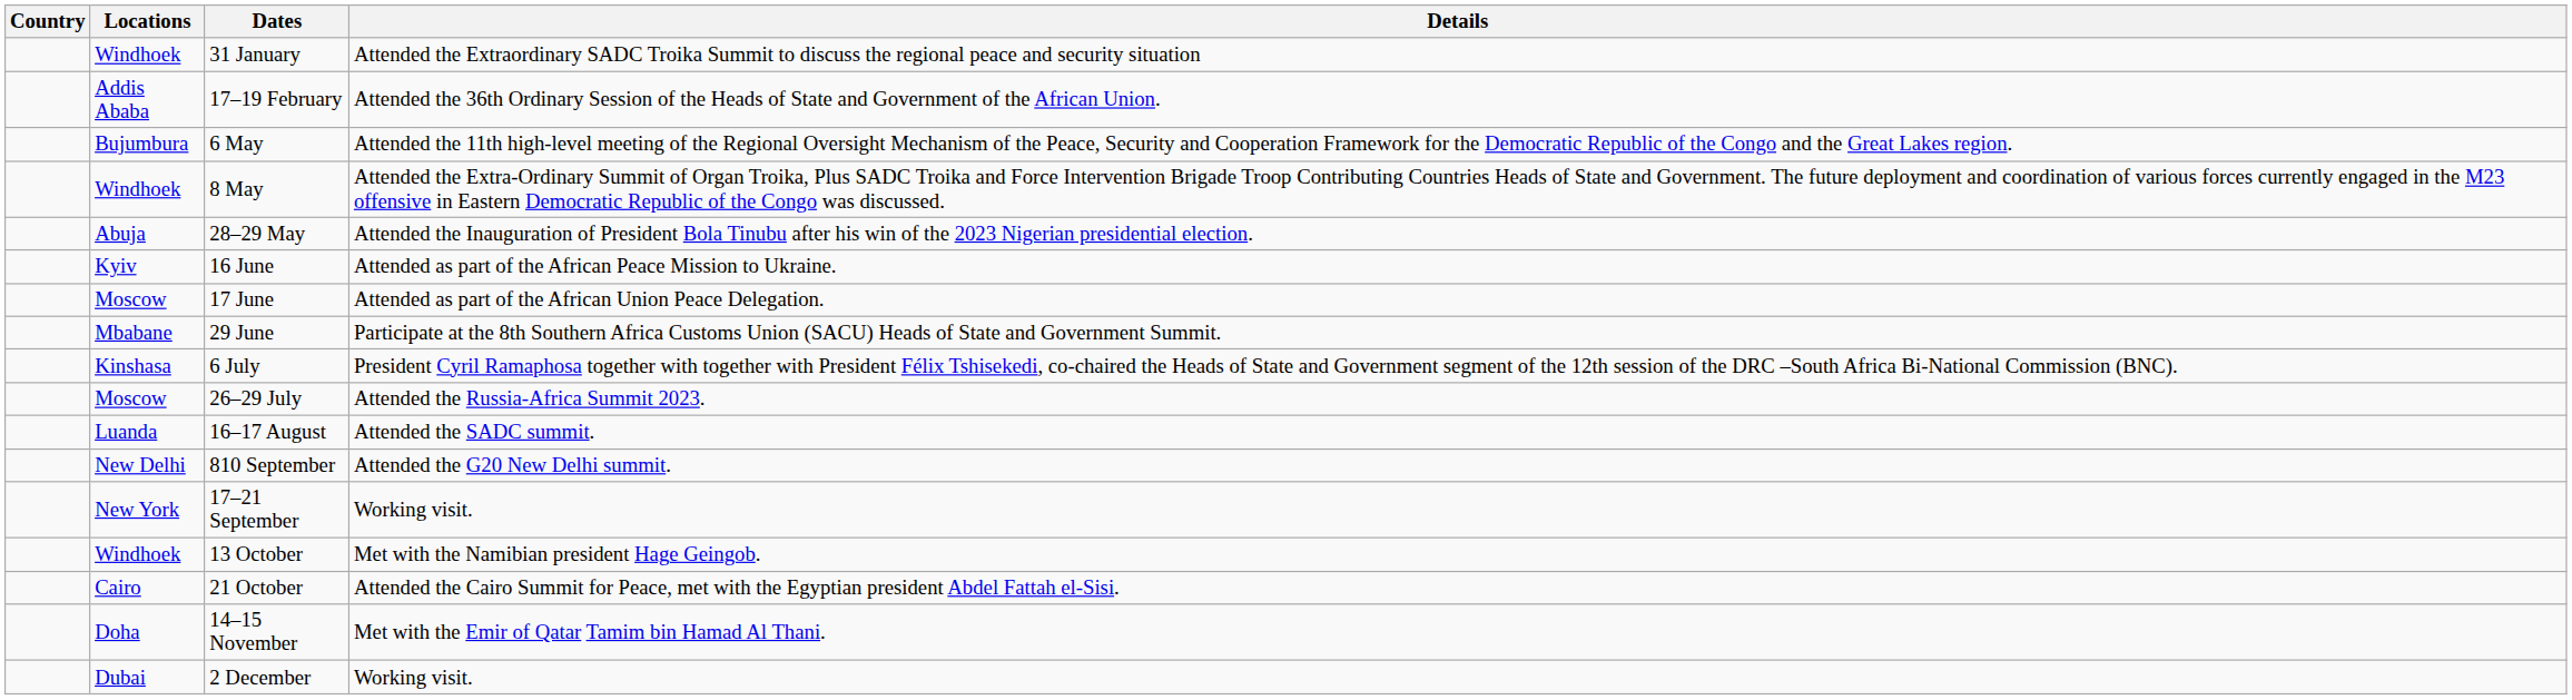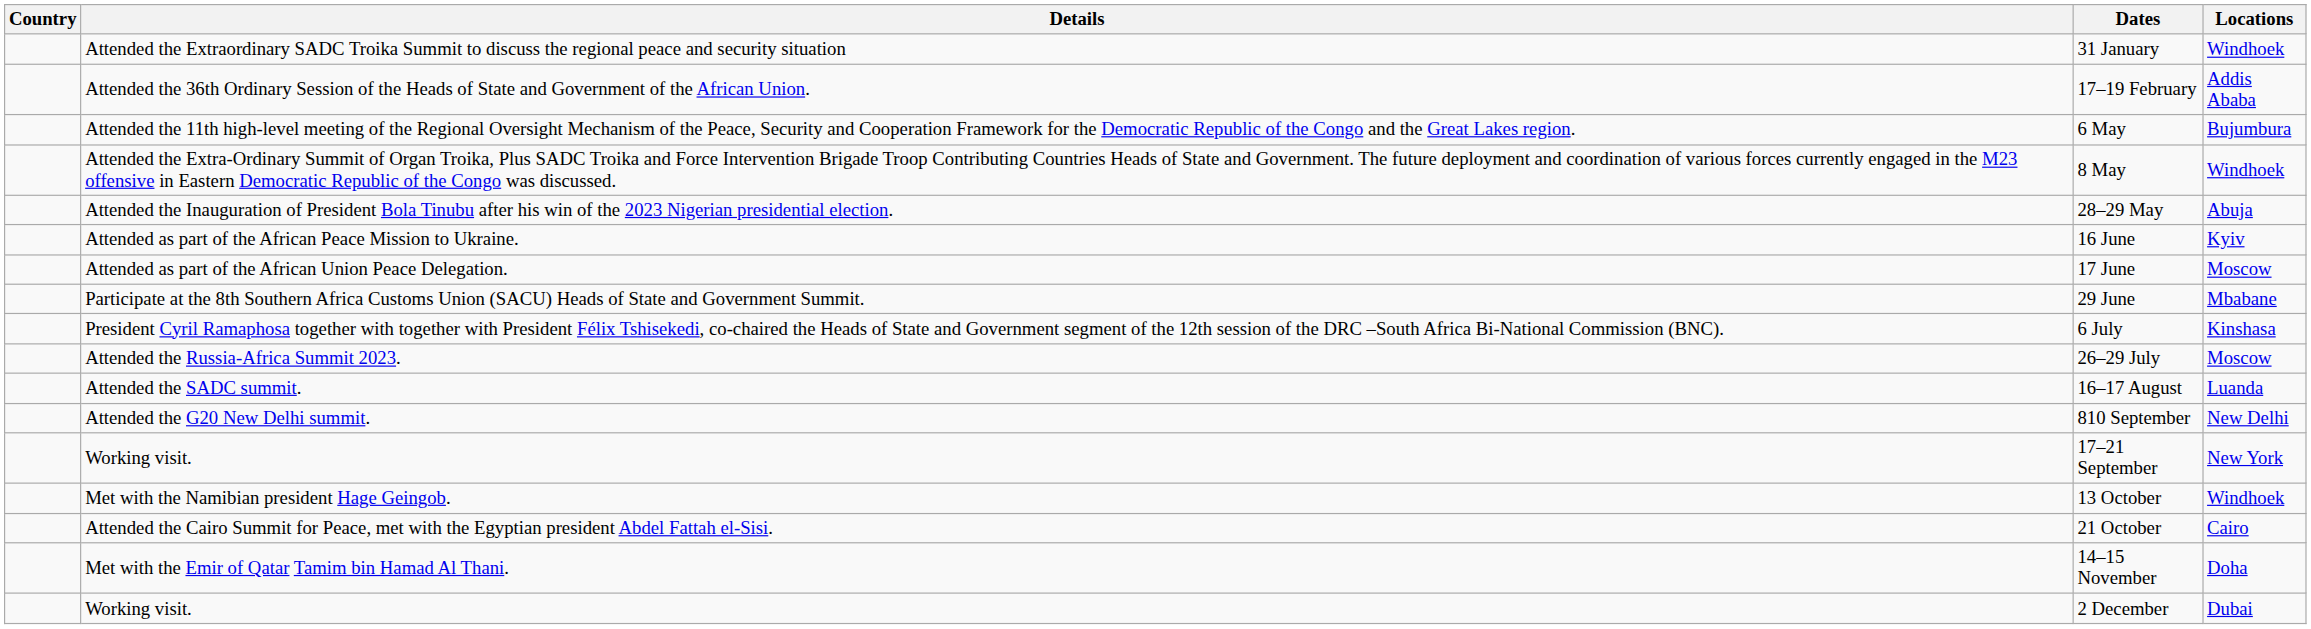columns swapped: Locations <-> Details
